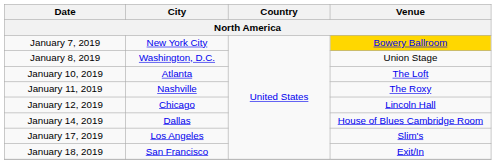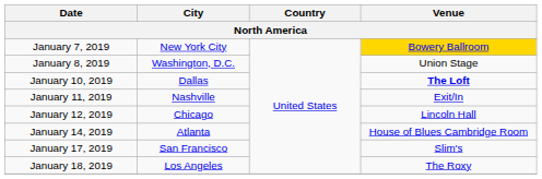January 10, 2019 | City: Atlanta -> Dallas
January 10, 2019 | Venue: normal -> bold
January 11, 2019 | Venue: The Roxy -> Exit/In
January 14, 2019 | City: Dallas -> Atlanta
January 17, 2019 | City: Los Angeles -> San Francisco
January 18, 2019 | City: San Francisco -> Los Angeles
January 18, 2019 | Venue: Exit/In -> The Roxy
